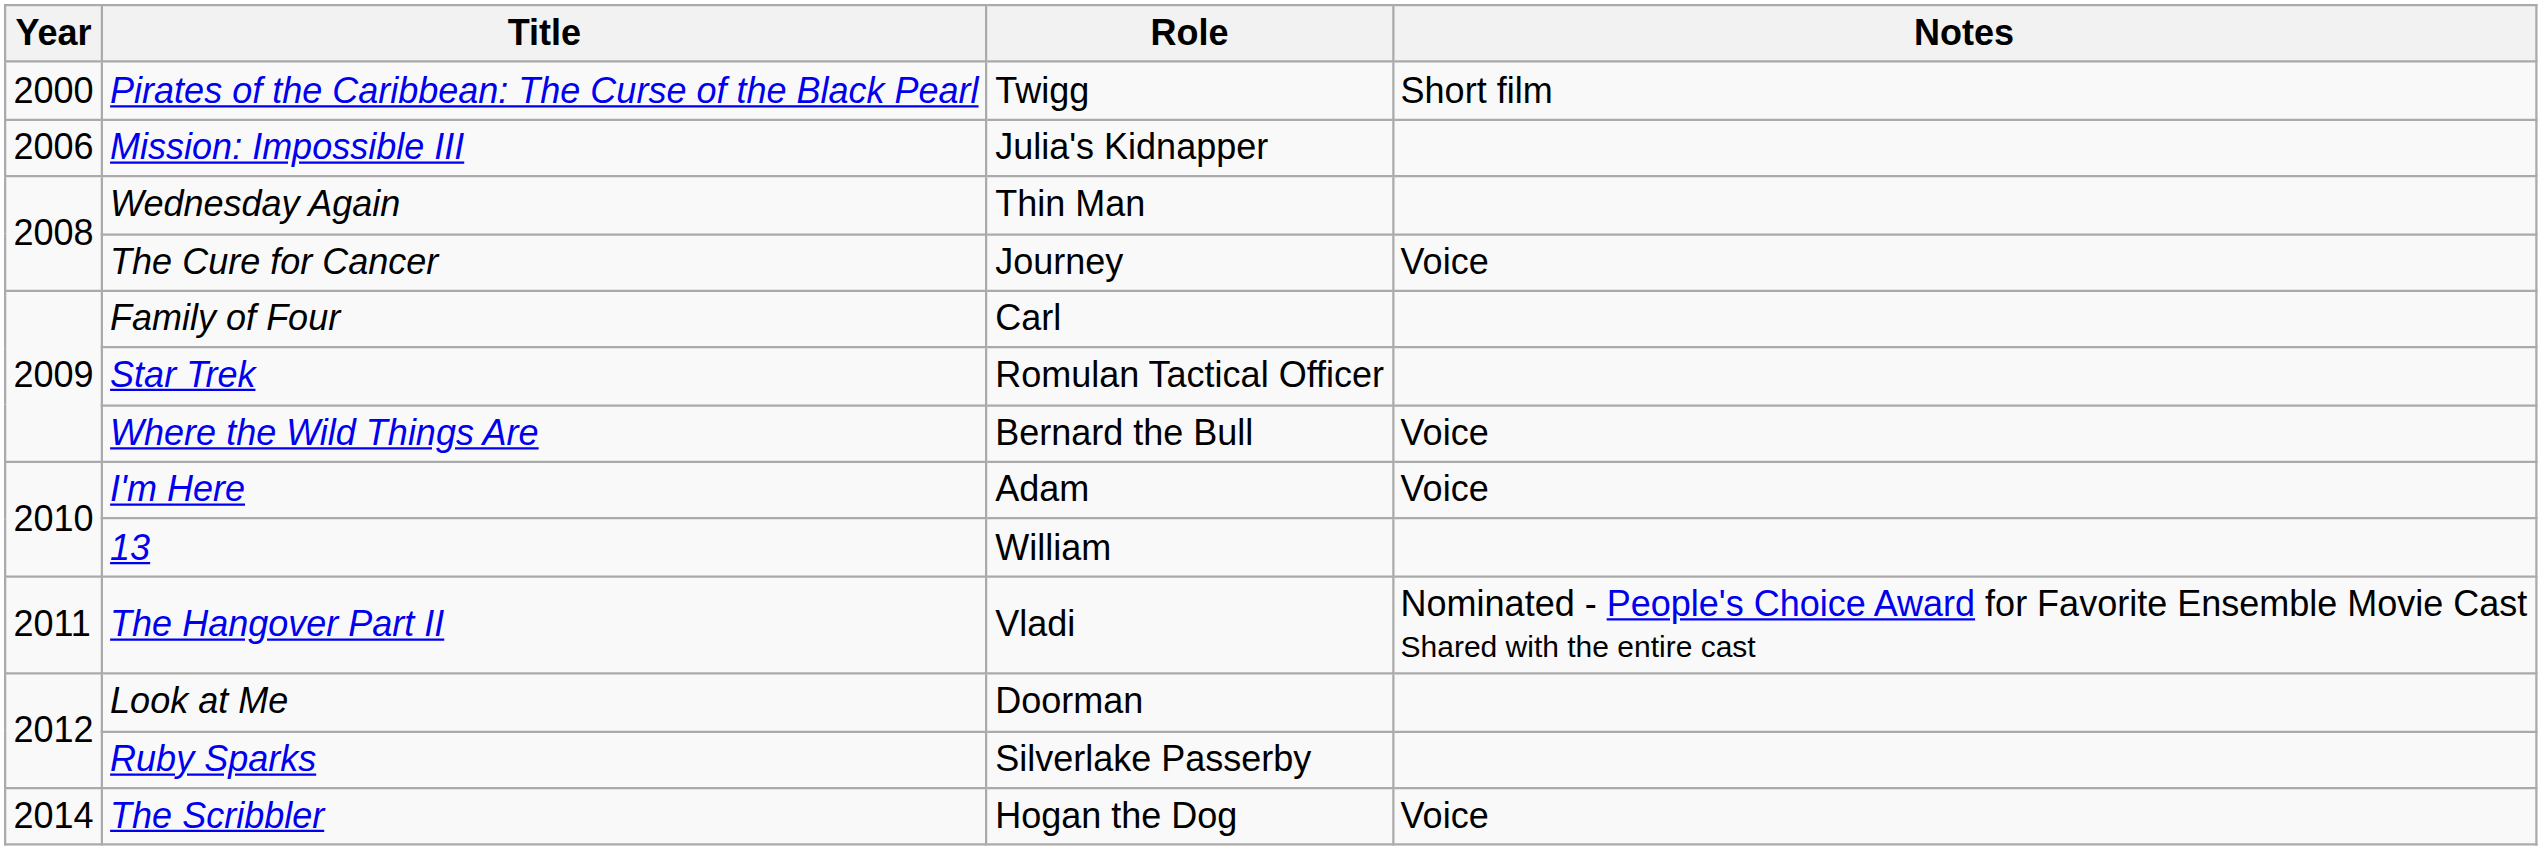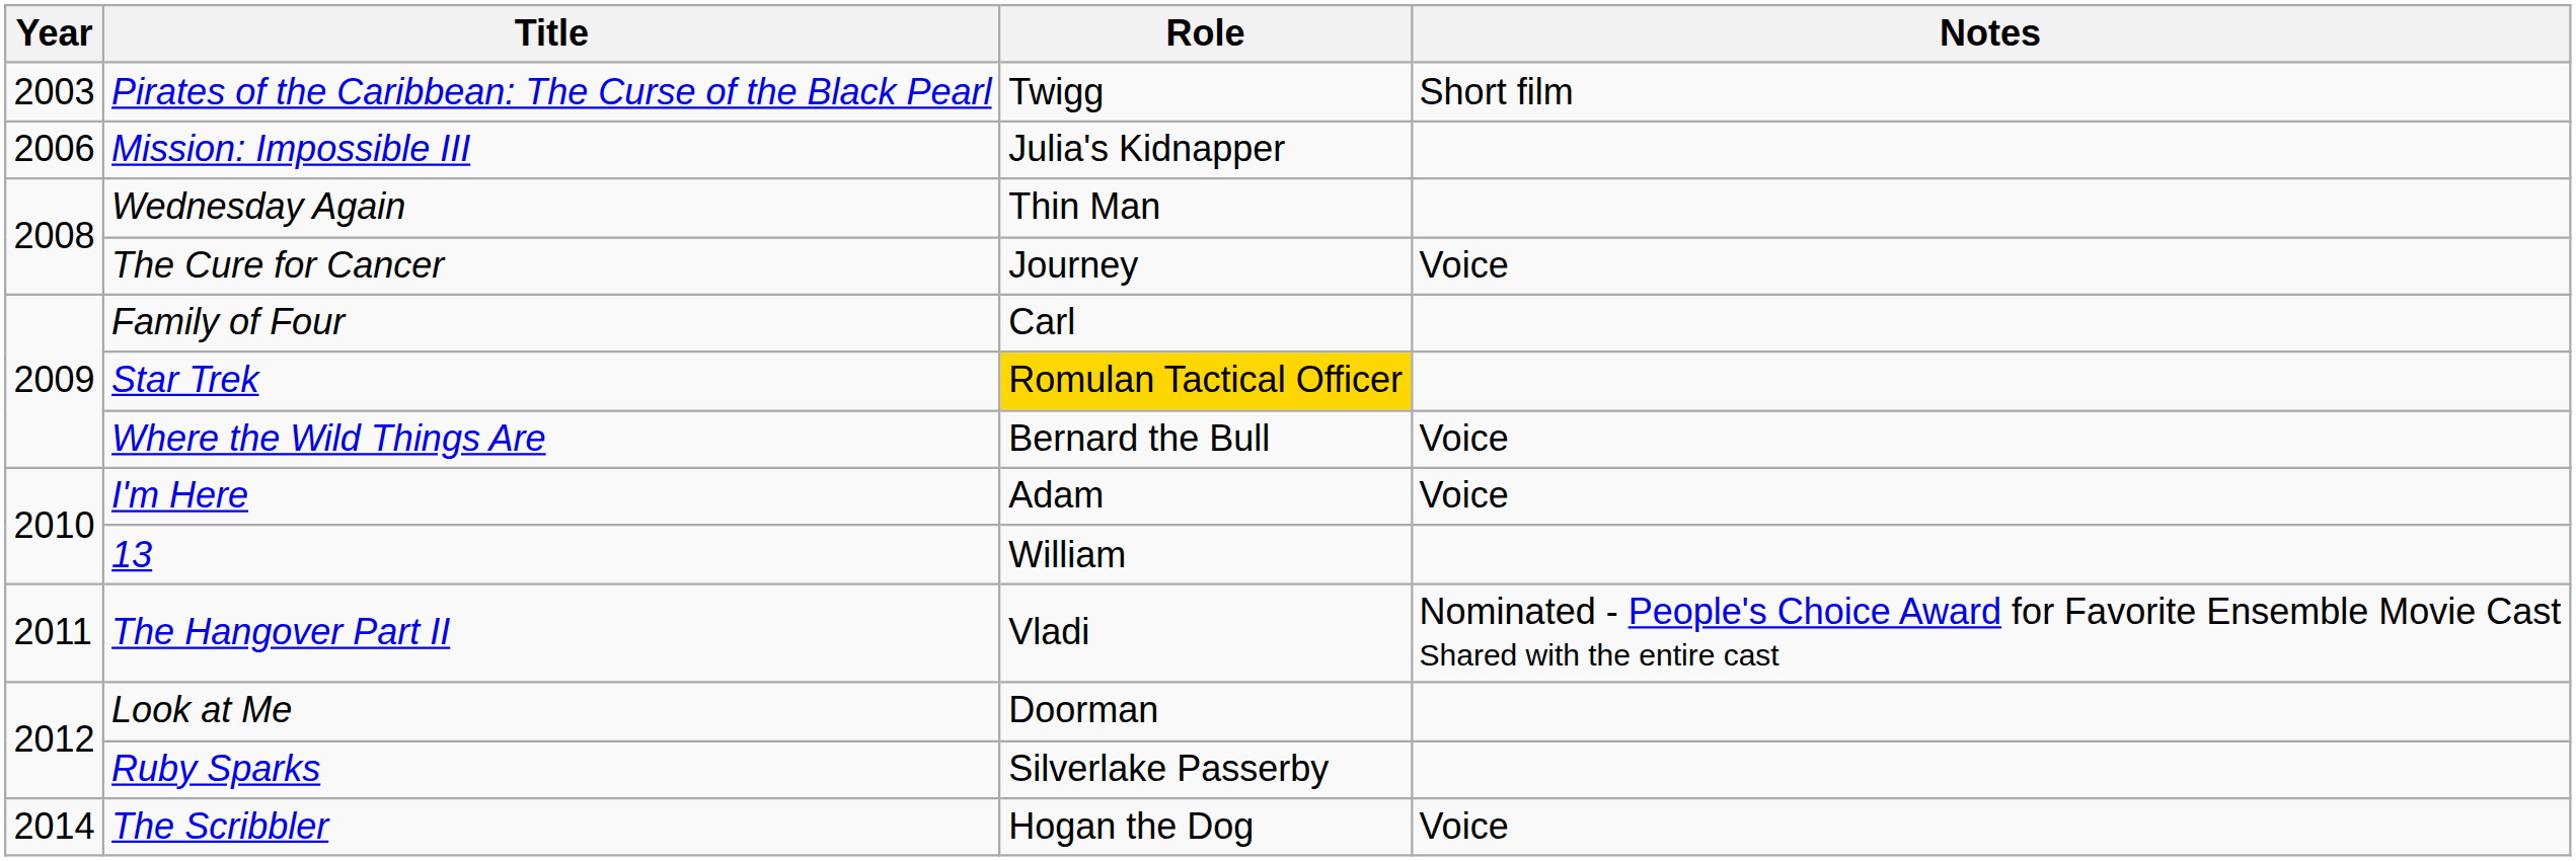Pirates of the Caribbean: The Curse of the Black Pearl | Year: 2000 -> 2003
Star Trek | Role: no background -> gold background
